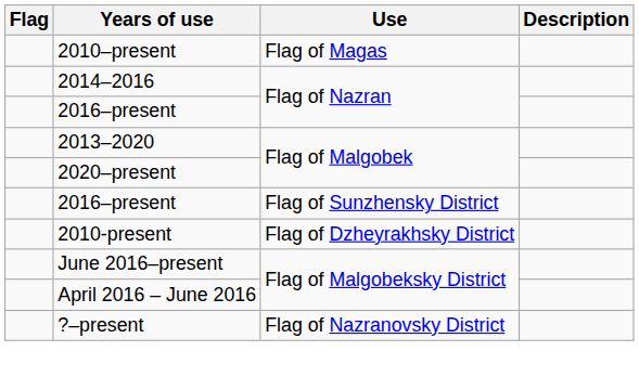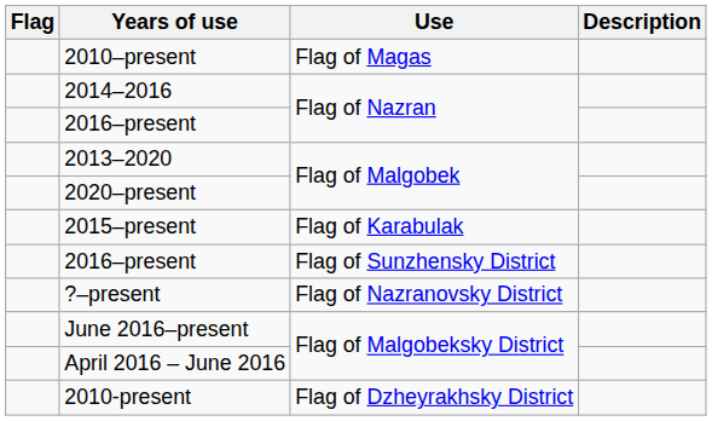+ row: 2015–present | Flag of Karabulak
rows swapped: ?–present <-> 2010-present
